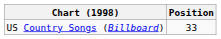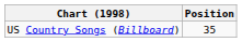US Country Songs (Billboard) | Position: 33 -> 35
